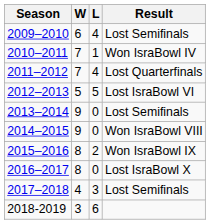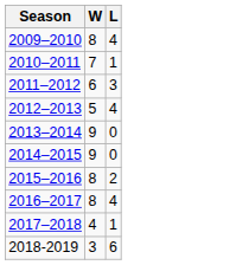- column: Result | Lost Semifinals | Won IsraBowl IV | Lost Quarterfinals | Lost IsraBowl VI | Lost Semifinals | Won IsraBowl VIII | Won IsraBowl IX | Lost IsraBowl X | Lost Semifinals
2009–2010 | W: 6 -> 8
2011–2012 | W: 7 -> 6
2011–2012 | L: 4 -> 3
2012–2013 | L: 5 -> 4
2016–2017 | L: 0 -> 4
2017–2018 | L: 3 -> 1
